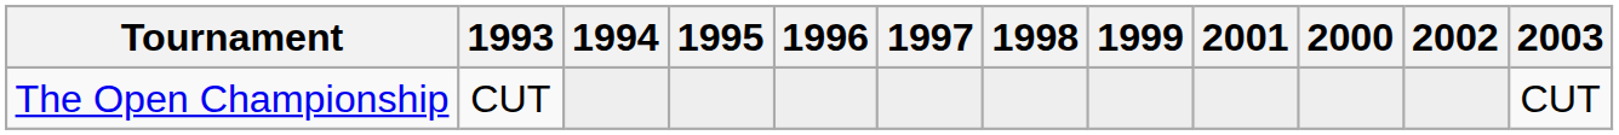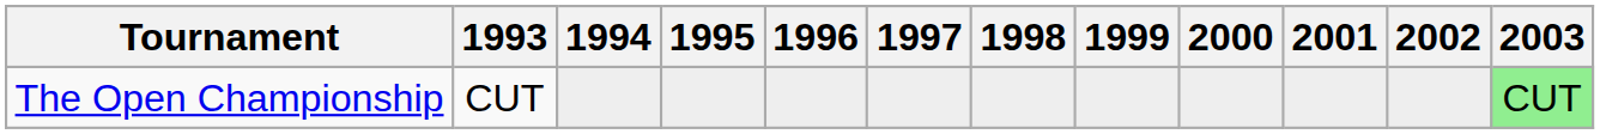columns swapped: 2000 <-> 2001
The Open Championship | 2003: no background -> lightgreen background
